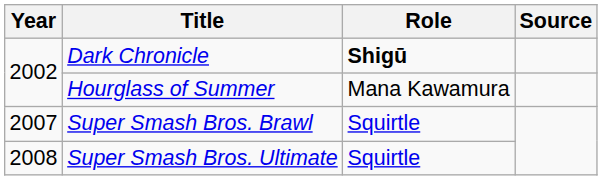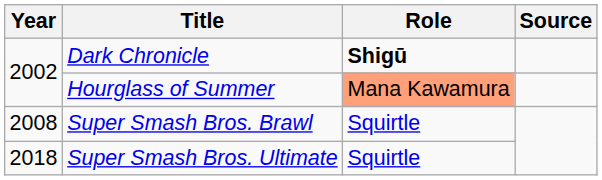Hourglass of Summer | Role: no background -> lightsalmon background
Super Smash Bros. Brawl | Year: 2007 -> 2008
Super Smash Bros. Ultimate | Year: 2008 -> 2018
